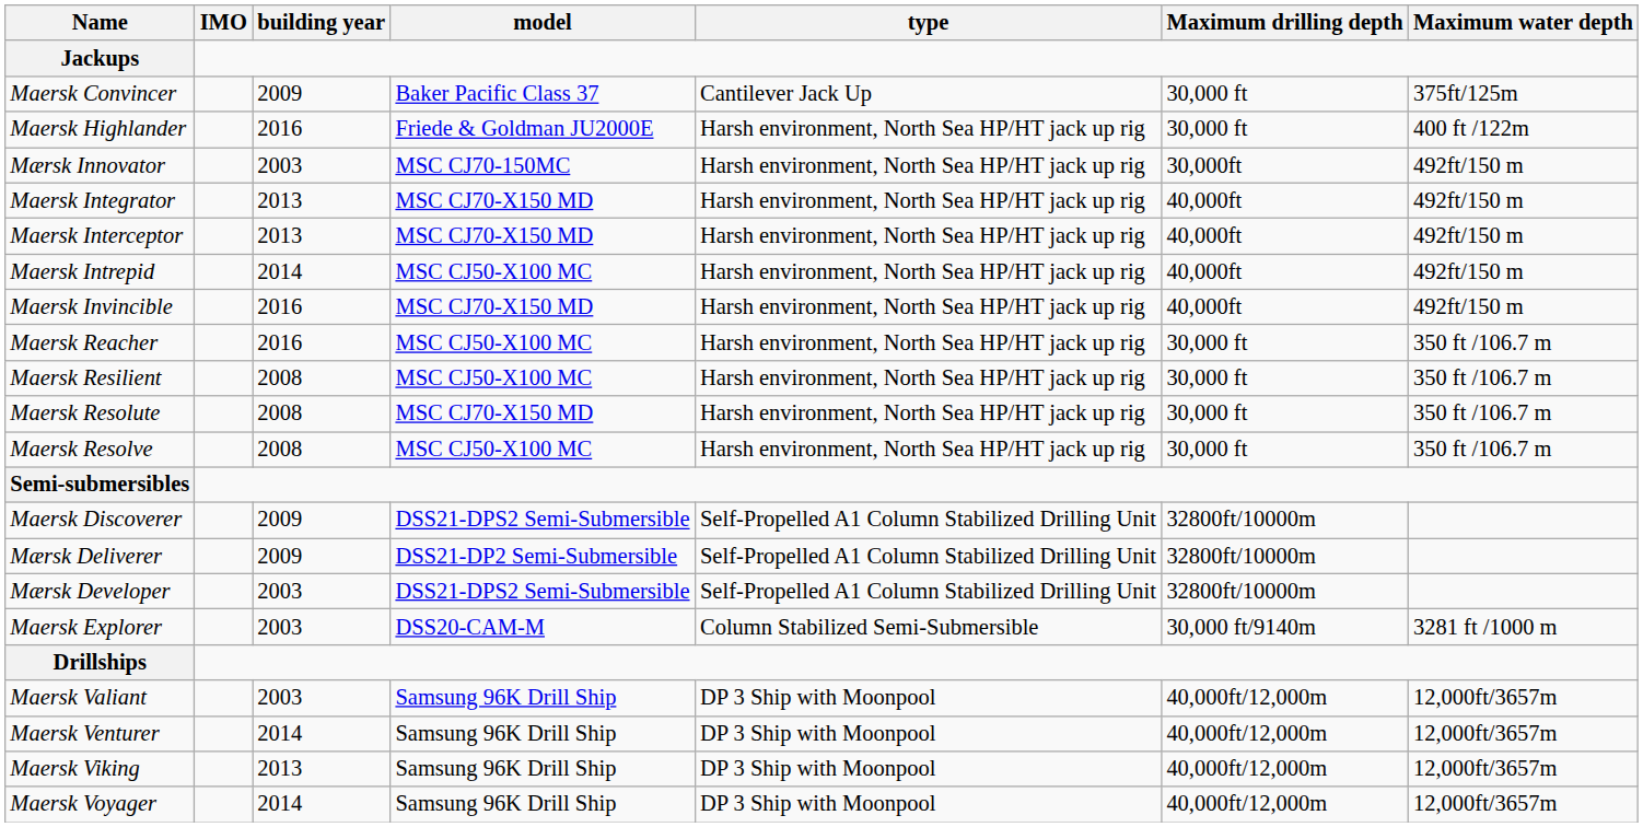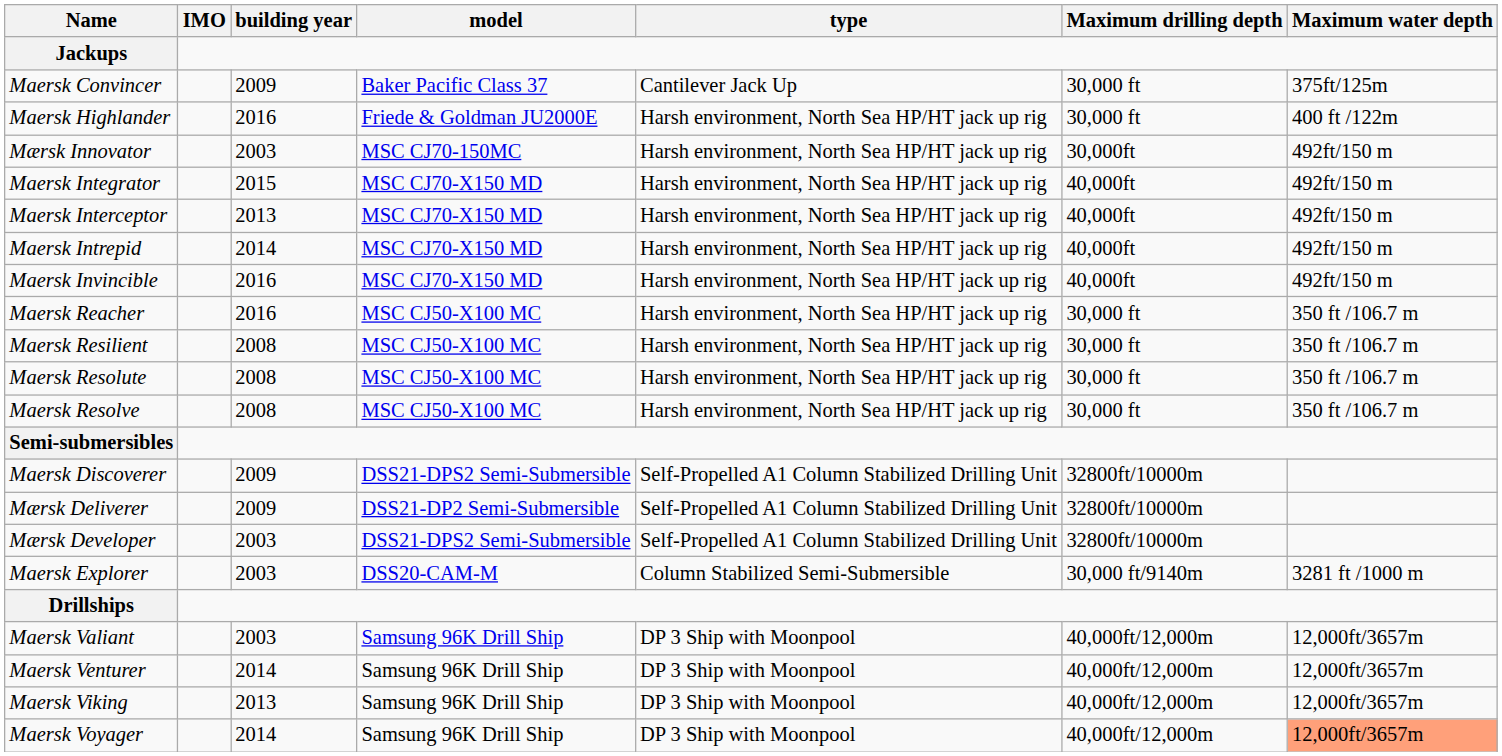Maersk Integrator | building year: 2013 -> 2015
Maersk Intrepid | model: MSC CJ50-X100 MC -> MSC CJ70-X150 MD
Maersk Resolute | model: MSC CJ70-X150 MD -> MSC CJ50-X100 MC
Maersk Voyager | Maximum water depth: no background -> lightsalmon background
